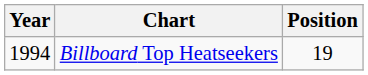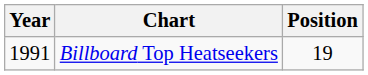Billboard Top Heatseekers | Year: 1994 -> 1991
